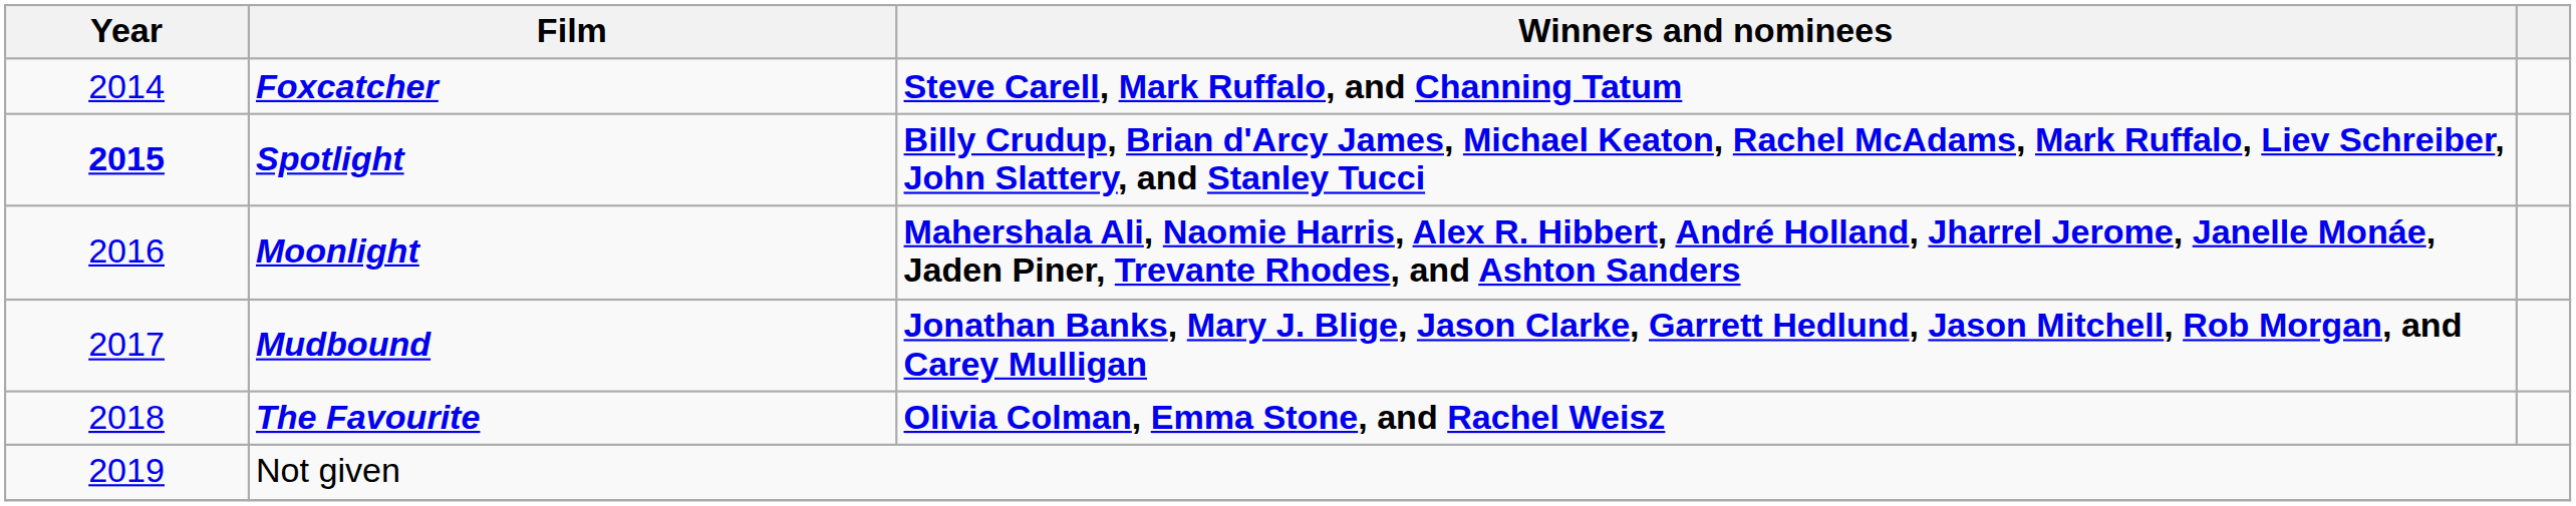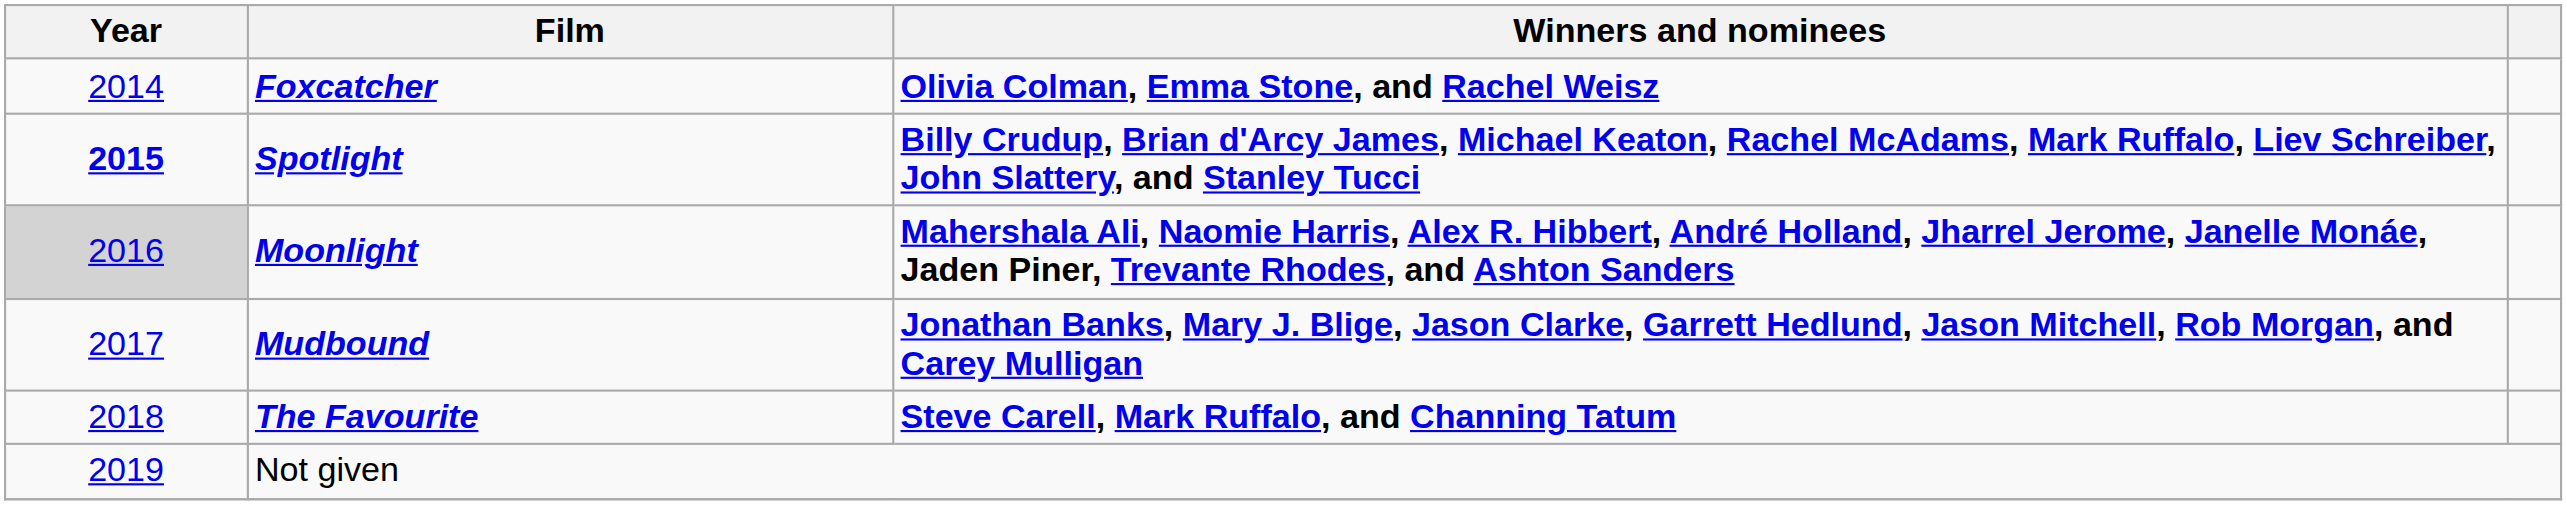Foxcatcher | Winners and nominees: Steve Carell, Mark Ruffalo, and Channing Tatum -> Olivia Colman, Emma Stone, and Rachel Weisz
Moonlight | Year: no background -> lightgrey background
The Favourite | Winners and nominees: Olivia Colman, Emma Stone, and Rachel Weisz -> Steve Carell, Mark Ruffalo, and Channing Tatum
